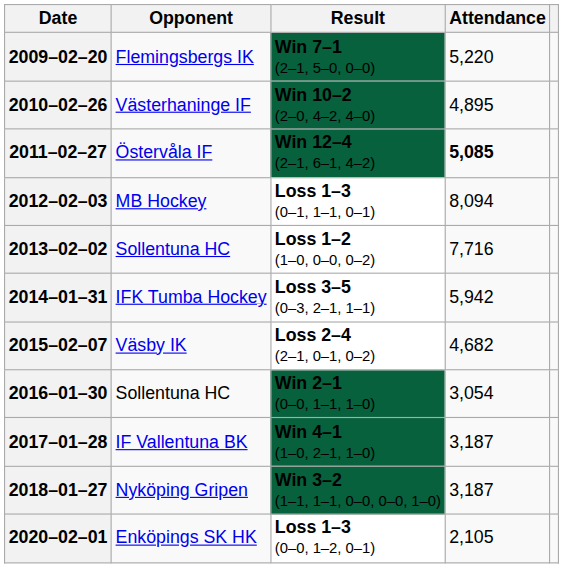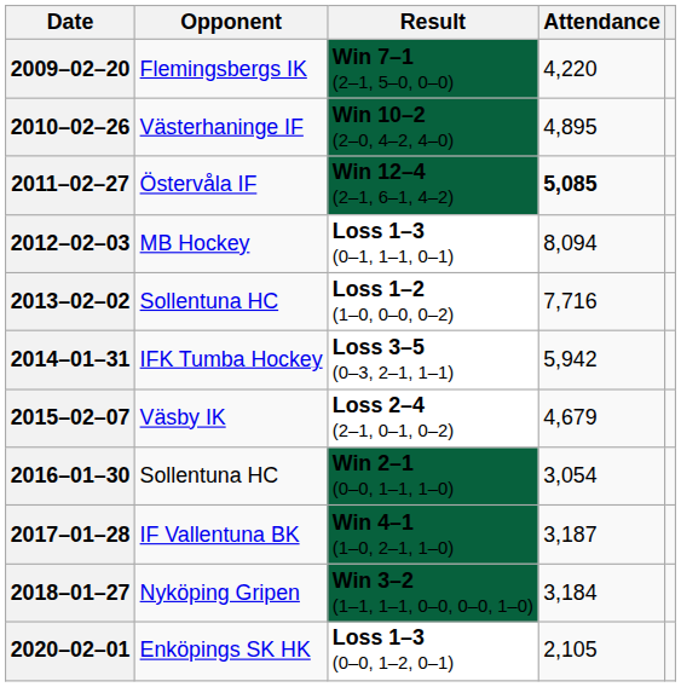2009–02–20 | Attendance: 5,220 -> 4,220
2015–02–07 | Attendance: 4,682 -> 4,679
2018–01–27 | Attendance: 3,187 -> 3,184
